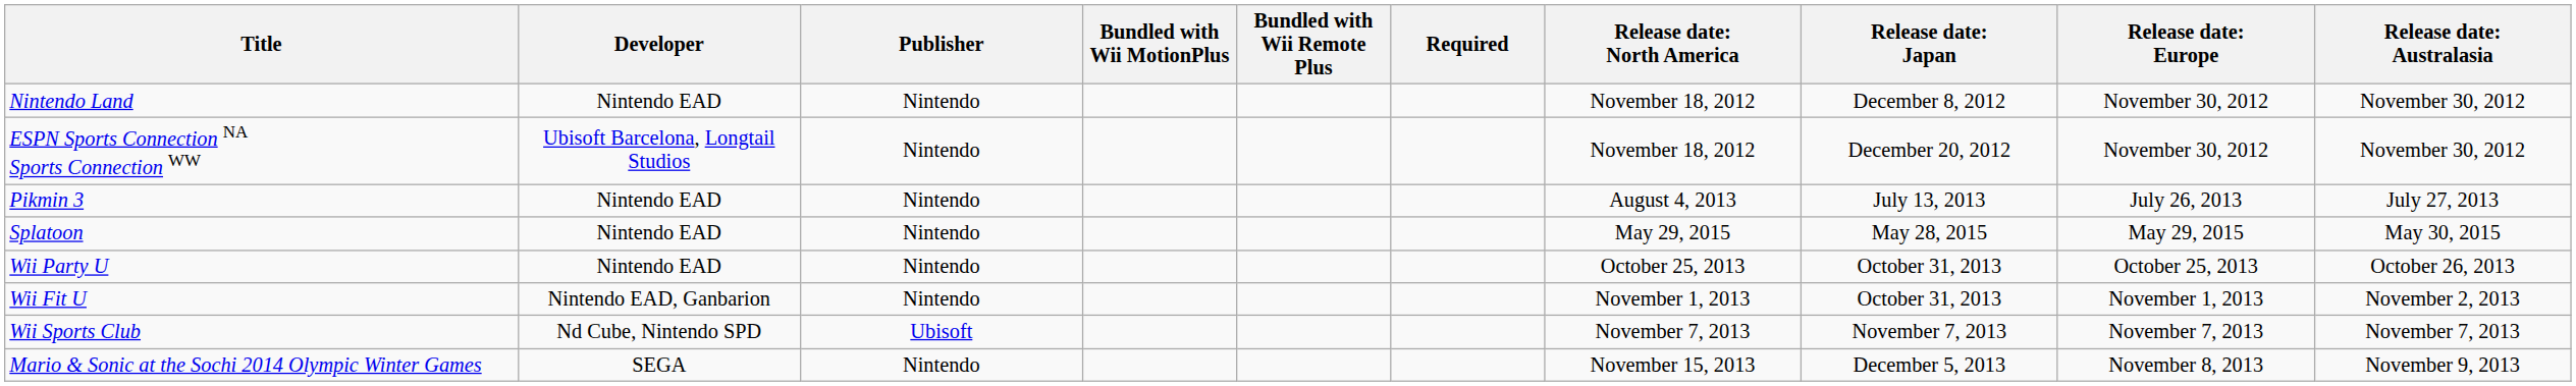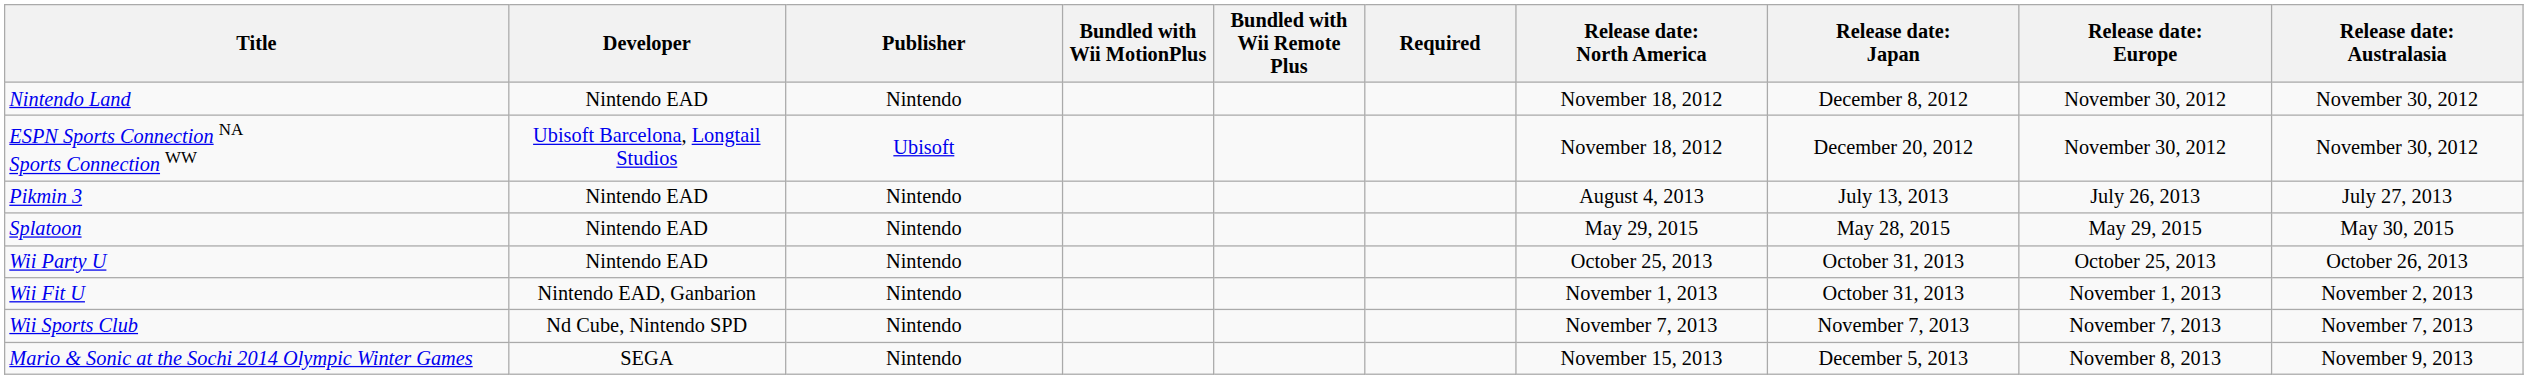ESPN Sports Connection NA Sports Connection WW | Publisher: Nintendo -> Ubisoft
Wii Sports Club | Publisher: Ubisoft -> Nintendo
